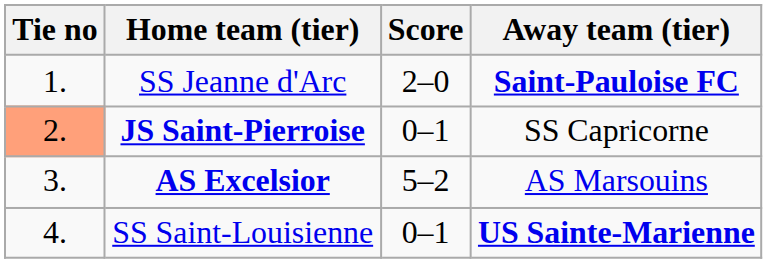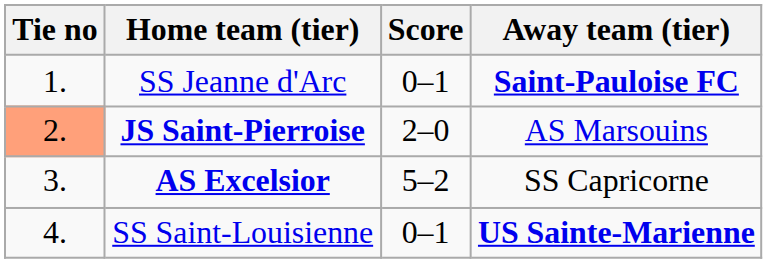SS Jeanne d'Arc | Score: 2–0 -> 0–1
JS Saint-Pierroise | Score: 0–1 -> 2–0
JS Saint-Pierroise | Away team (tier): SS Capricorne -> AS Marsouins
AS Excelsior | Away team (tier): AS Marsouins -> SS Capricorne
